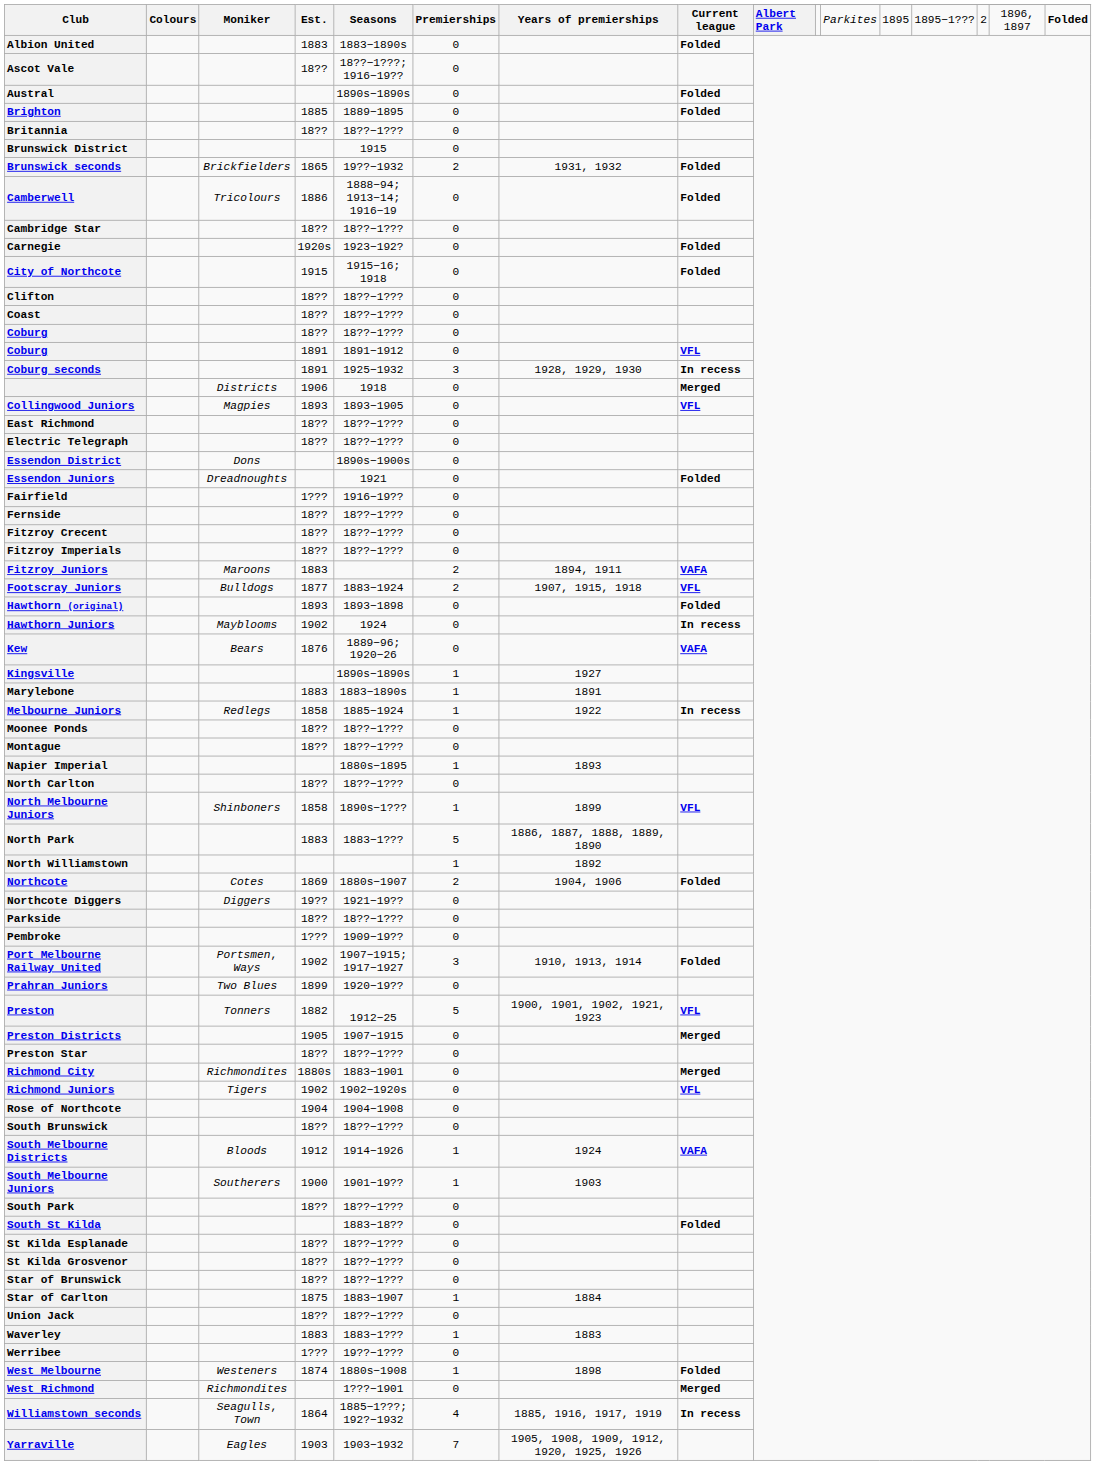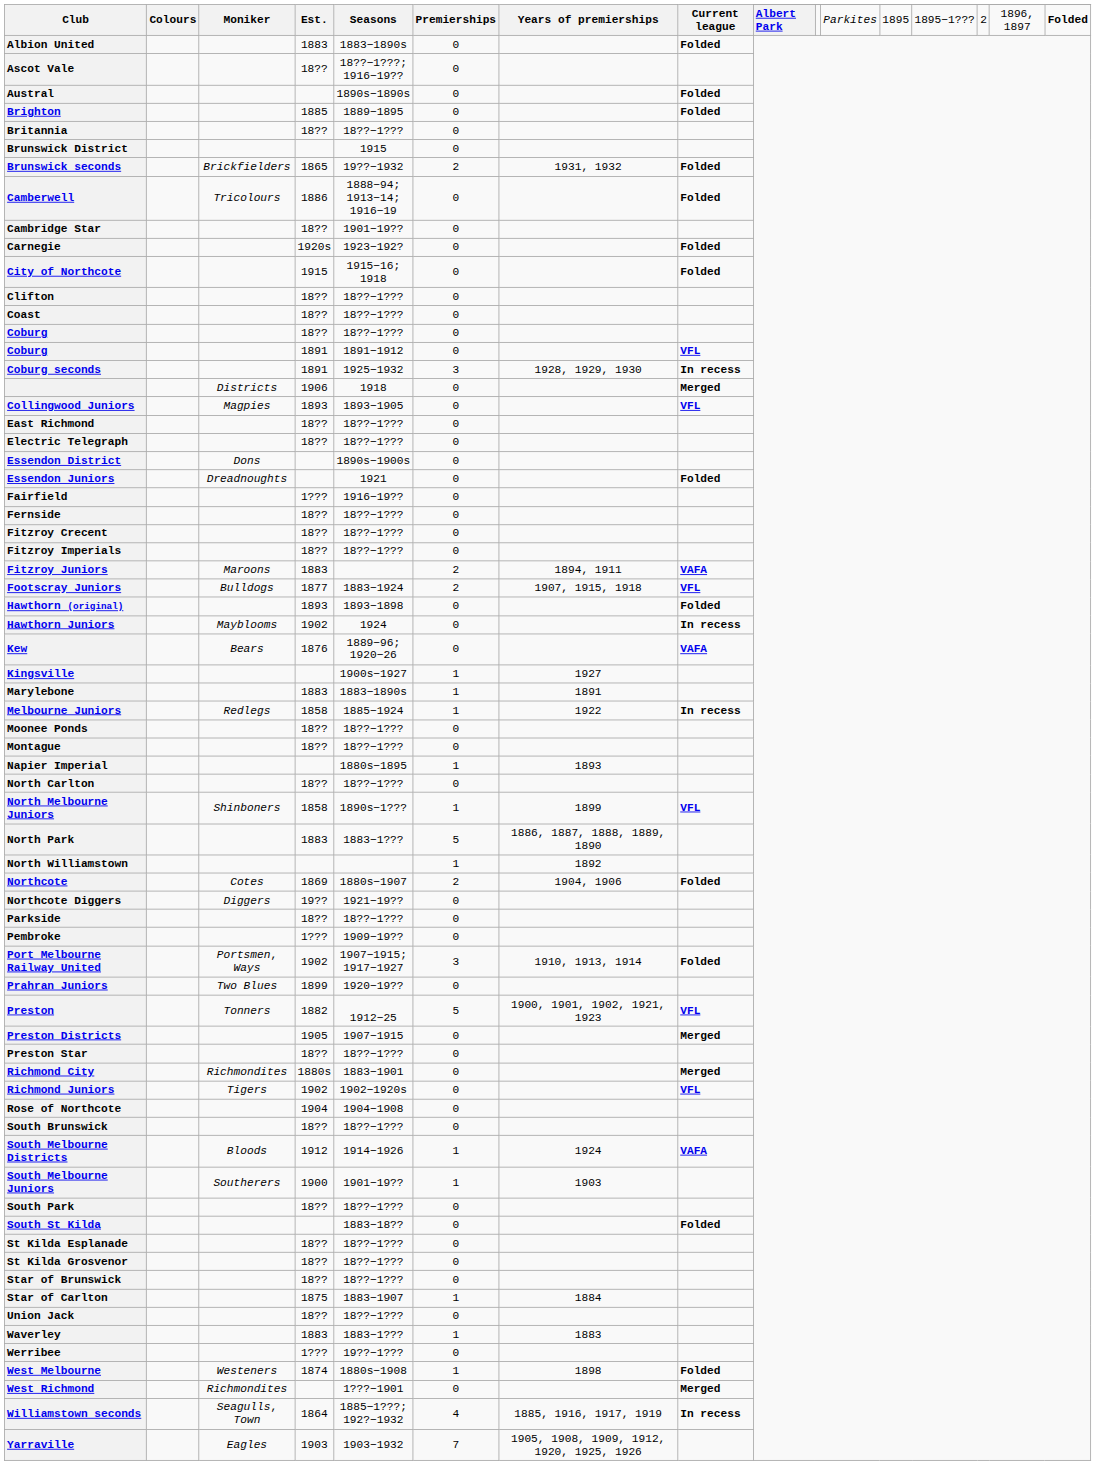Cambridge Star | Seasons: 18??−1??? -> 1901−19??
Kingsville | Seasons: 1890s−1890s -> 1900s−1927
